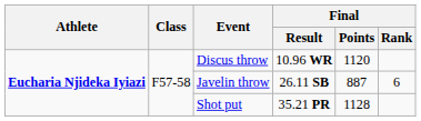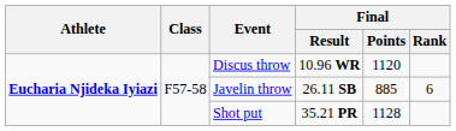Javelin throw | Final / Points: 887 -> 885
